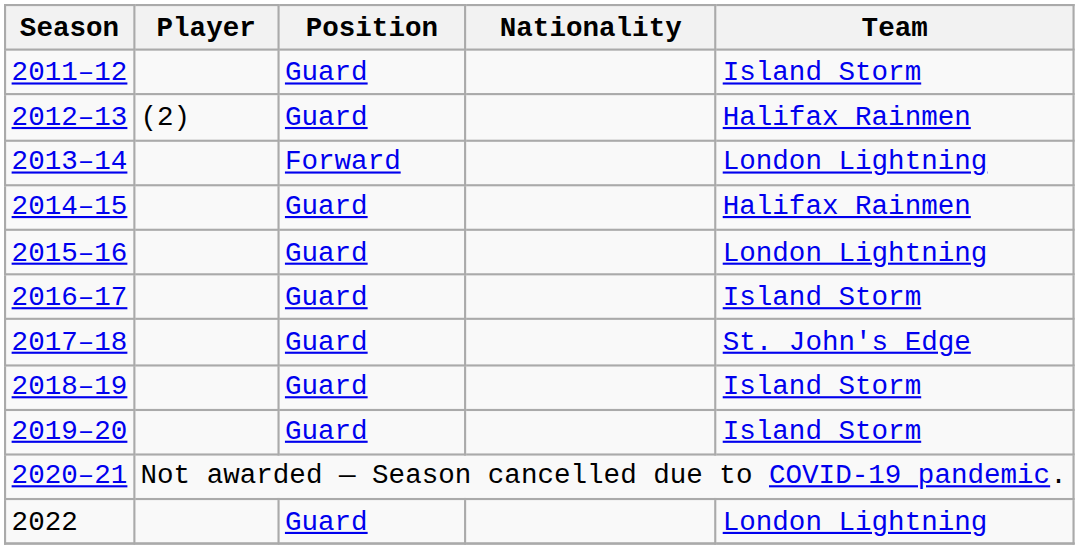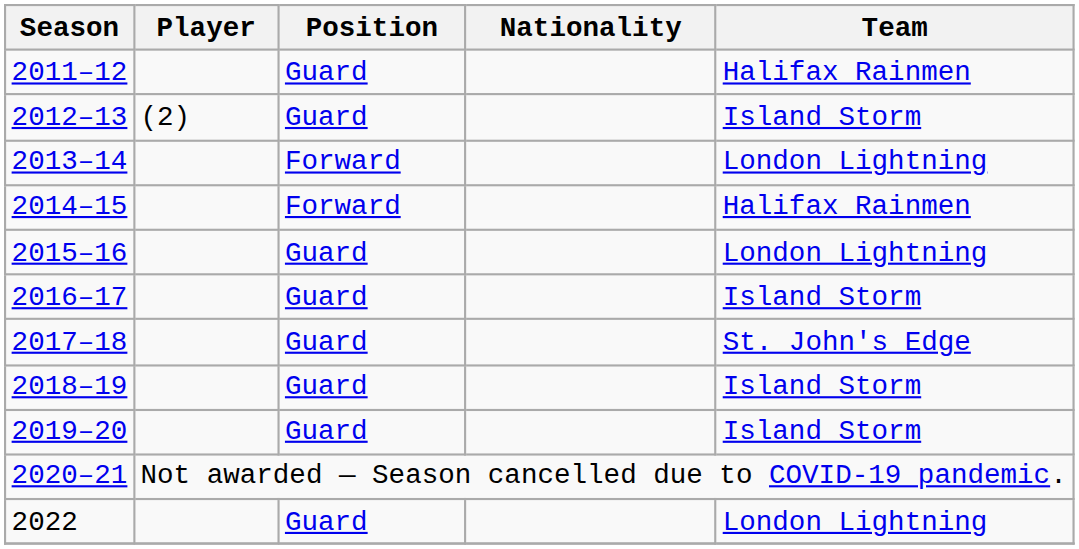2011–12 | Team: Island Storm -> Halifax Rainmen
2012–13 | Team: Halifax Rainmen -> Island Storm
2014–15 | Position: Guard -> Forward
